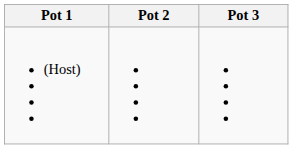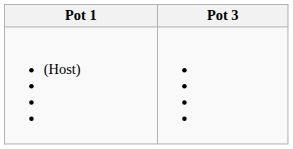- column: Pot 2
